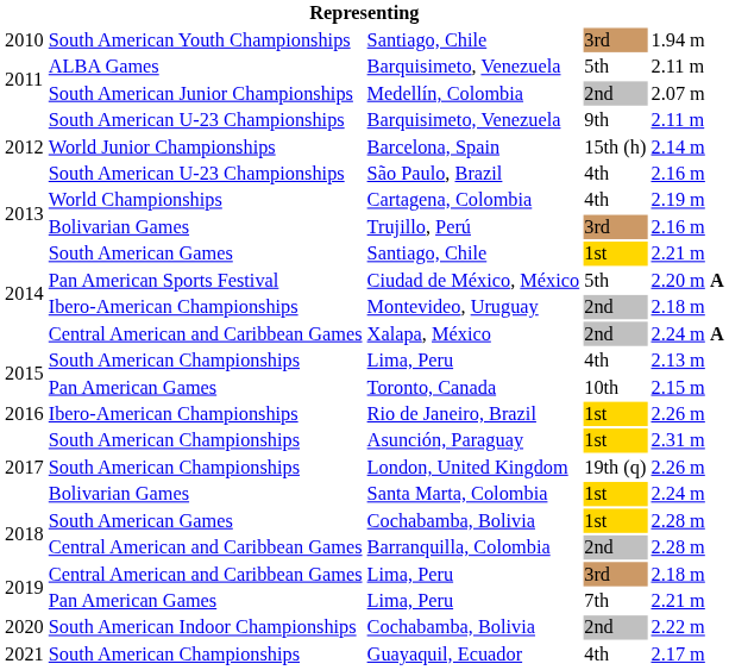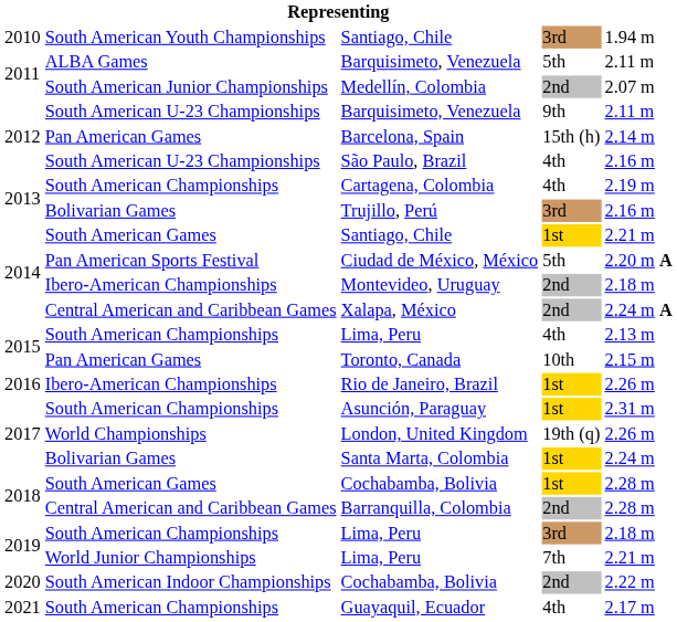Barcelona, Spain | column 2: World Junior Championships -> Pan American Games
Cartagena, Colombia | column 2: World Championships -> South American Championships
London, United Kingdom | column 2: South American Championships -> World Championships
Lima, Peru / 3rd | column 2: Central American and Caribbean Games -> South American Championships
Lima, Peru / 7th | column 2: Pan American Games -> World Junior Championships
